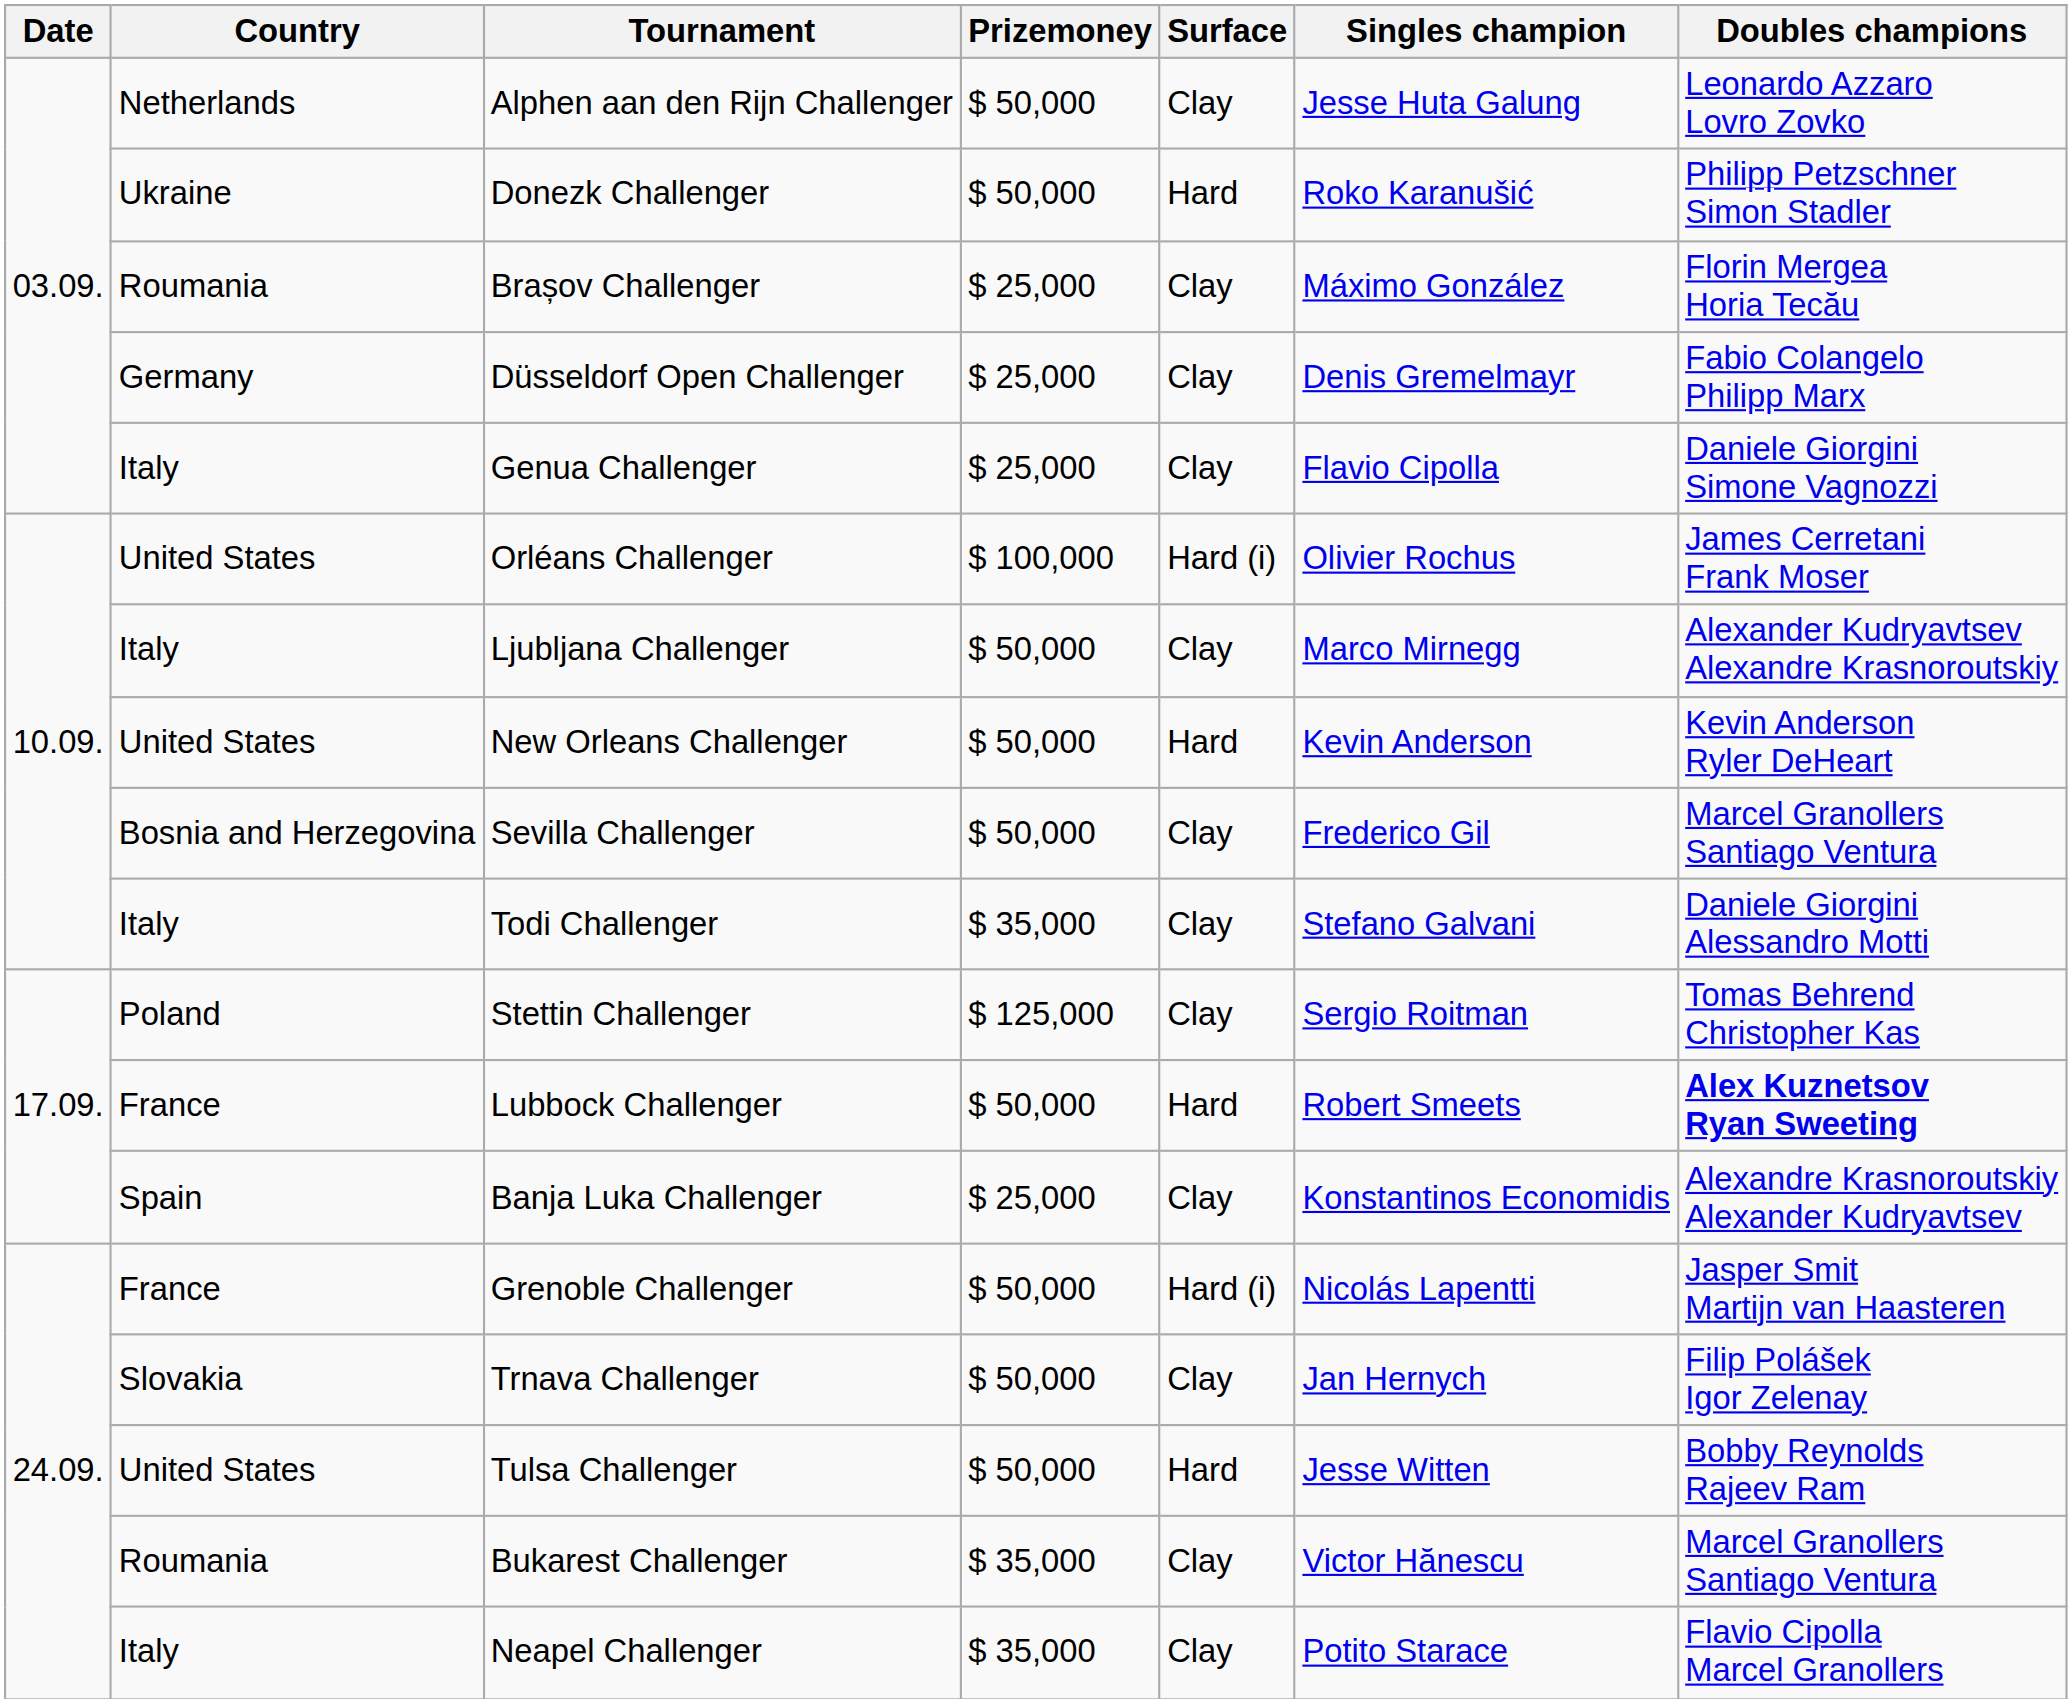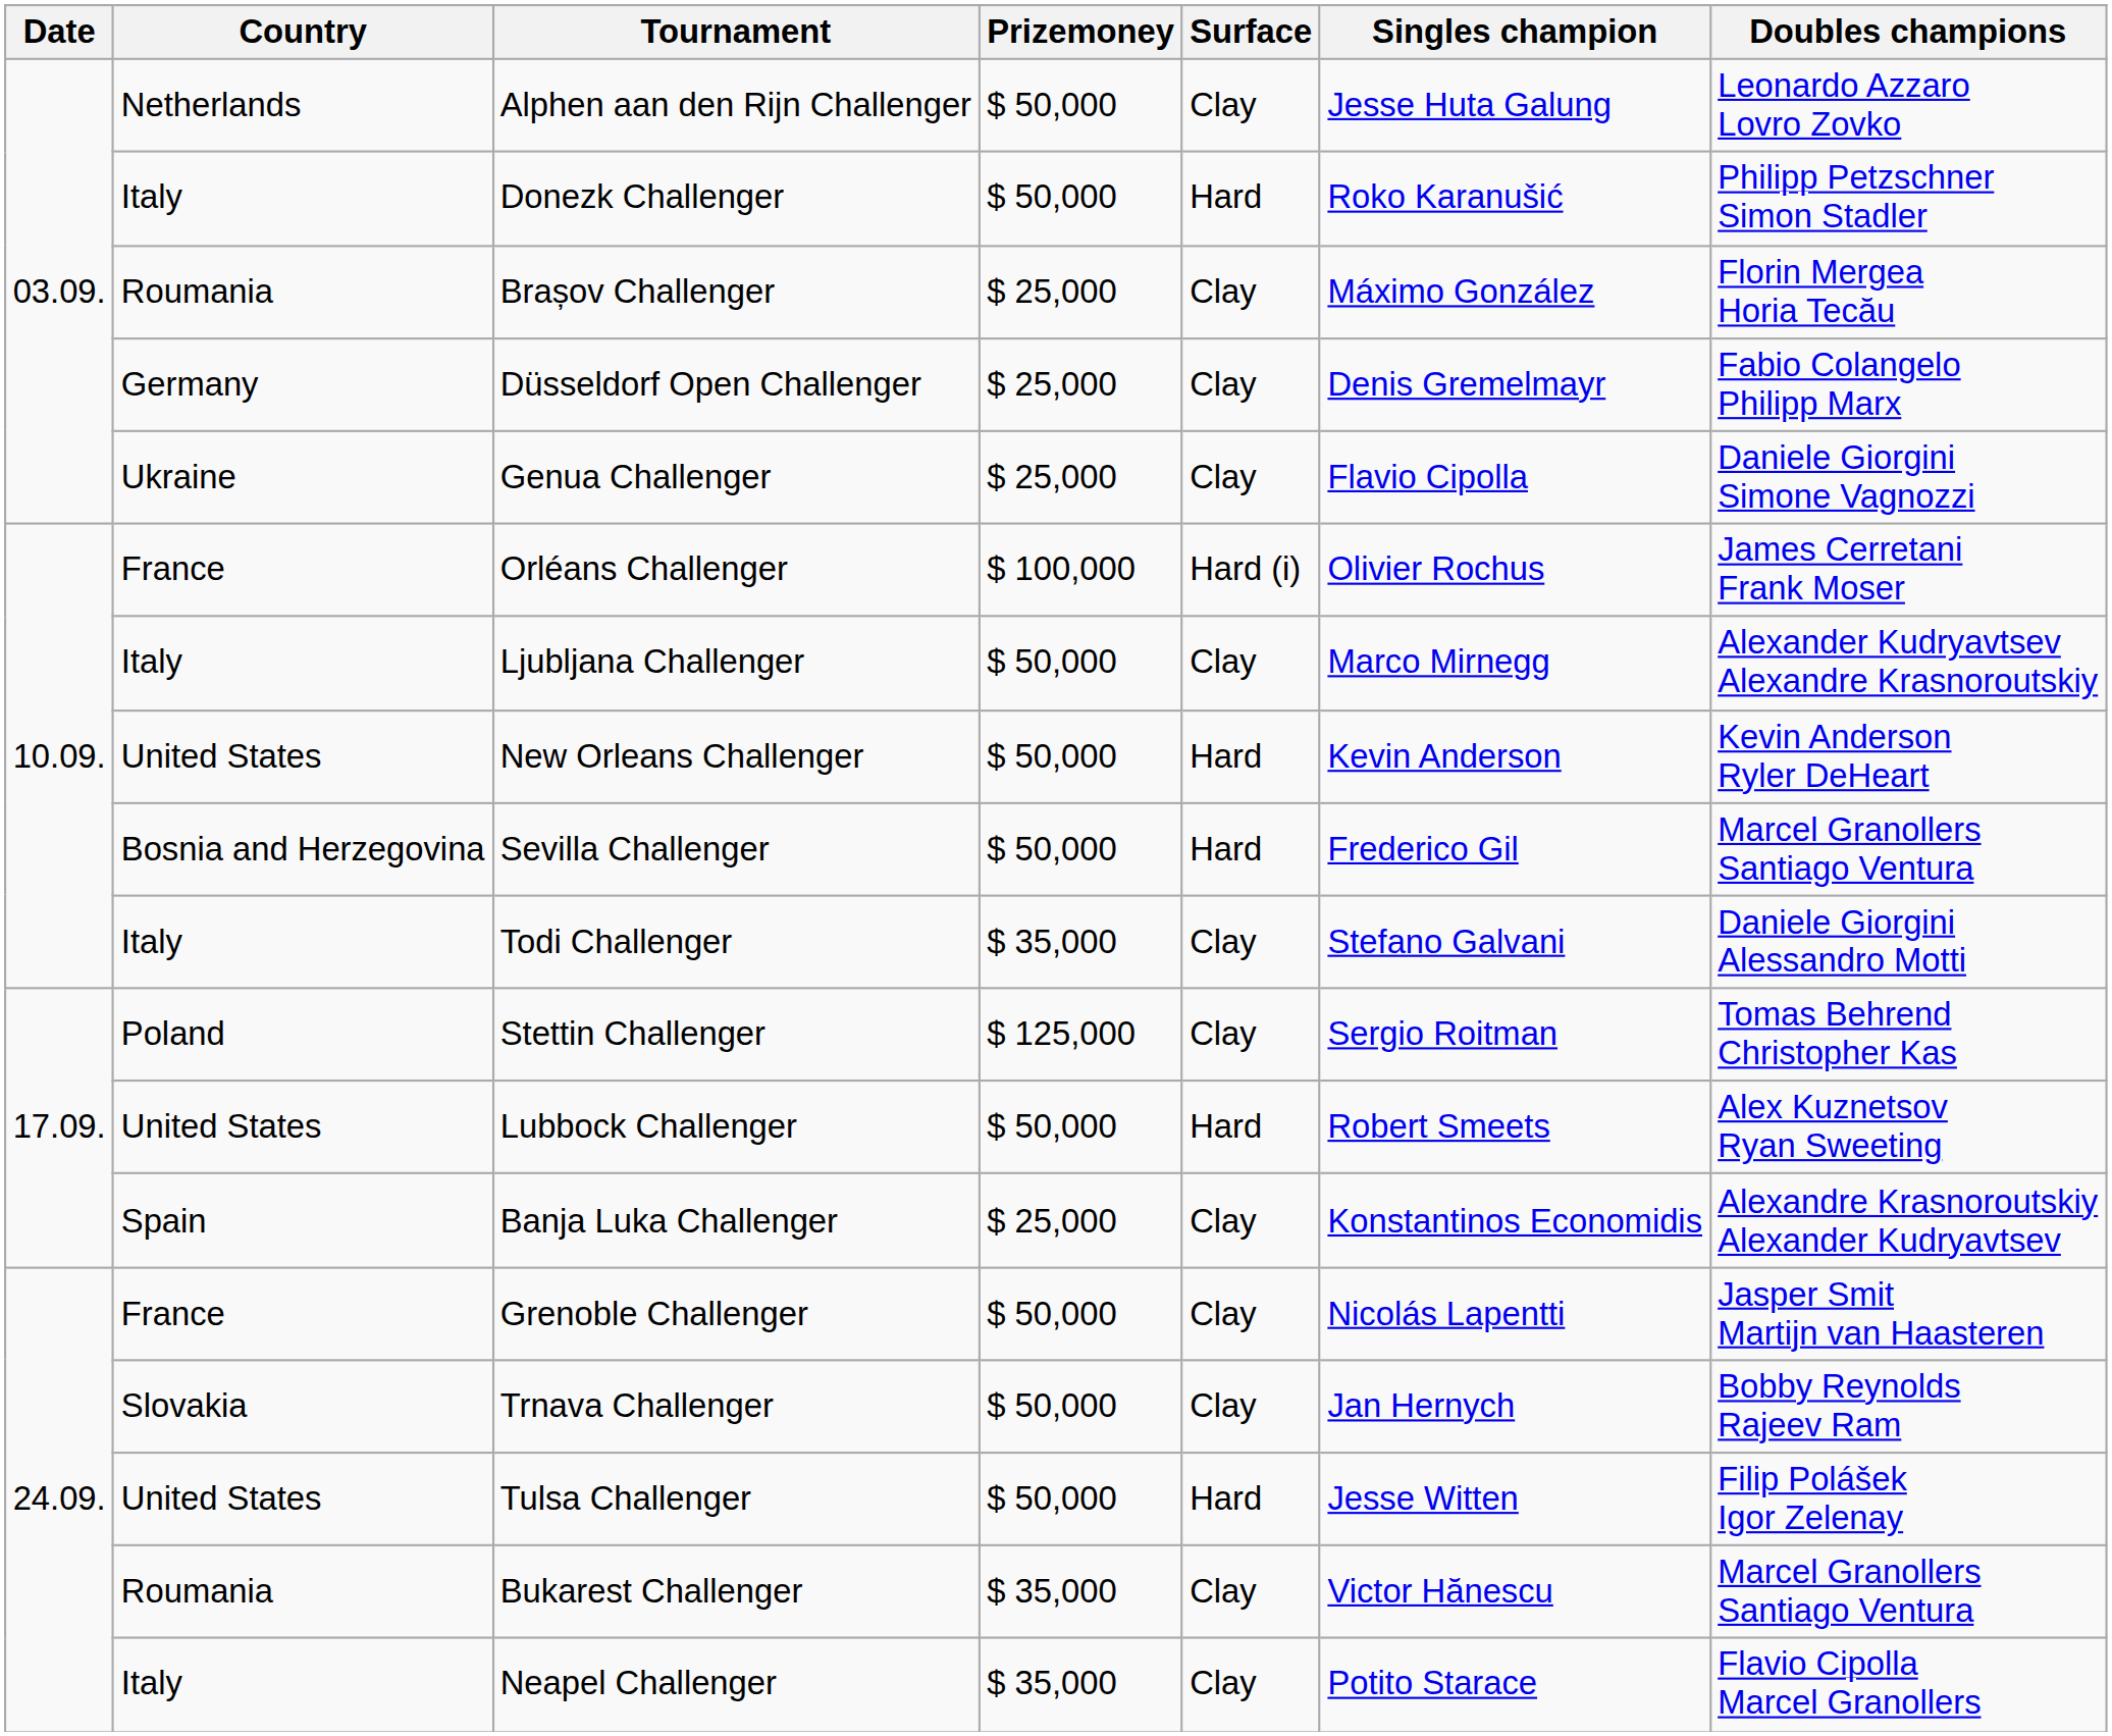Donezk Challenger | Country: Ukraine -> Italy
Genua Challenger | Country: Italy -> Ukraine
Orléans Challenger | Country: United States -> France
Sevilla Challenger | Surface: Clay -> Hard
Lubbock Challenger | Country: France -> United States
Lubbock Challenger | Doubles champions: bold -> normal
Grenoble Challenger | Surface: Hard (i) -> Clay
Trnava Challenger | Doubles champions: Filip Polášek Igor Zelenay -> Bobby Reynolds Rajeev Ram
Tulsa Challenger | Doubles champions: Bobby Reynolds Rajeev Ram -> Filip Polášek Igor Zelenay
